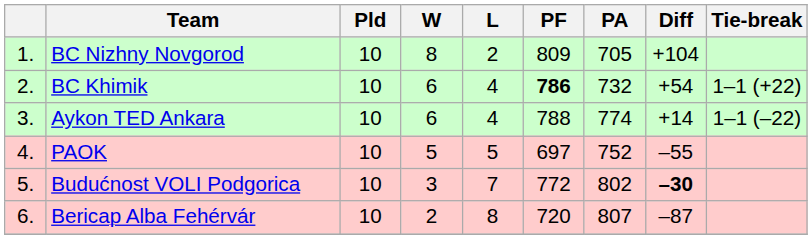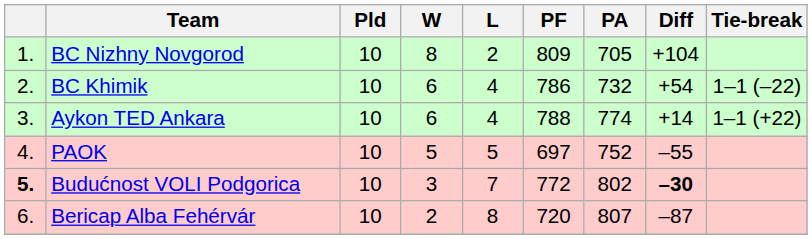BC Khimik | PF: bold -> normal
BC Khimik | Tie-break: 1–1 (+22) -> 1–1 (–22)
Aykon TED Ankara | Tie-break: 1–1 (–22) -> 1–1 (+22)
Budućnost VOLI Podgorica | column 1: normal -> bold
